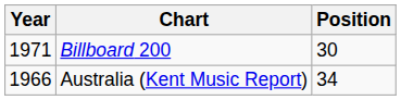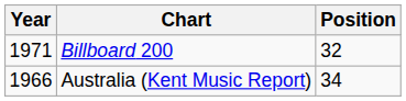Billboard 200 | Position: 30 -> 32
